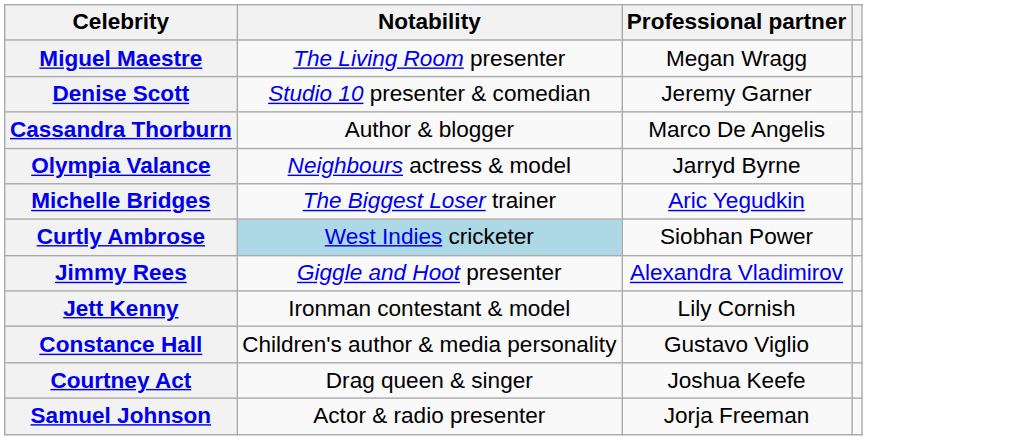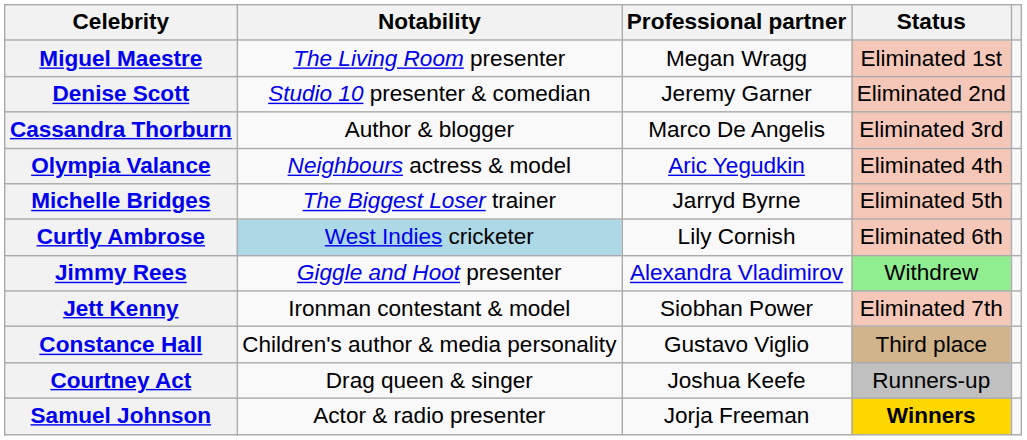+ column: Status | Eliminated 1st | Eliminated 2nd | Eliminated 3rd | Eliminated 4th | Eliminated 5th | Eliminated 6th | Withdrew | Eliminated 7th | Third place | Runners-up | Winners
Olympia Valance | Professional partner: Jarryd Byrne -> Aric Yegudkin
Michelle Bridges | Professional partner: Aric Yegudkin -> Jarryd Byrne
Curtly Ambrose | Professional partner: Siobhan Power -> Lily Cornish
Jett Kenny | Professional partner: Lily Cornish -> Siobhan Power
